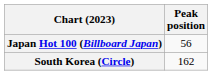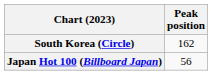rows swapped: Japan Hot 100 (Billboard Japan) <-> South Korea (Circle)
